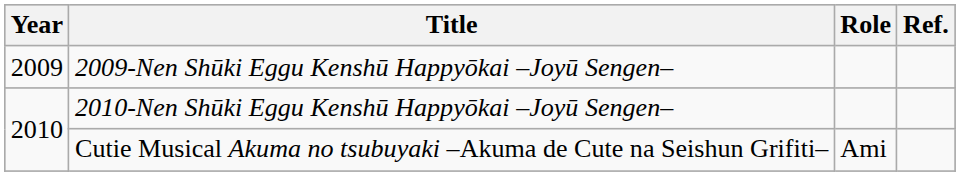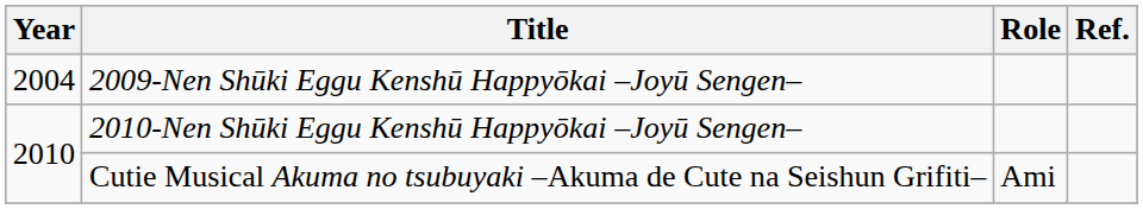2009-Nen Shūki Eggu Kenshū Happyōkai –Joyū Sengen– | Year: 2009 -> 2004
